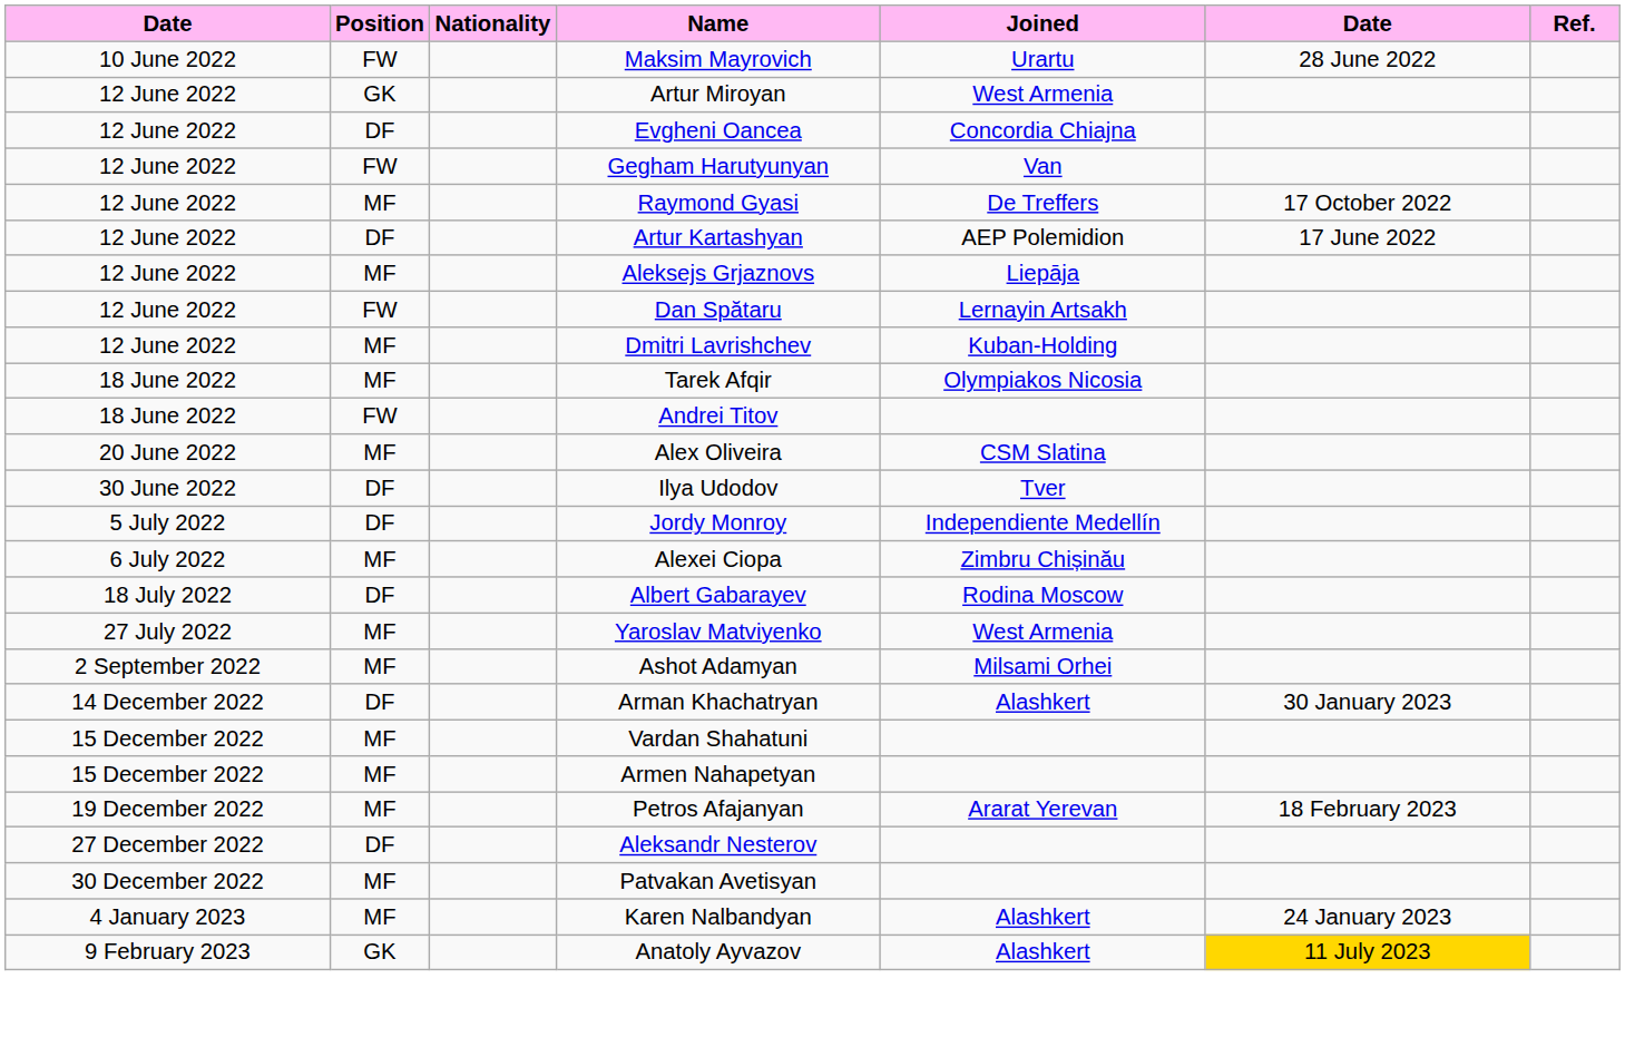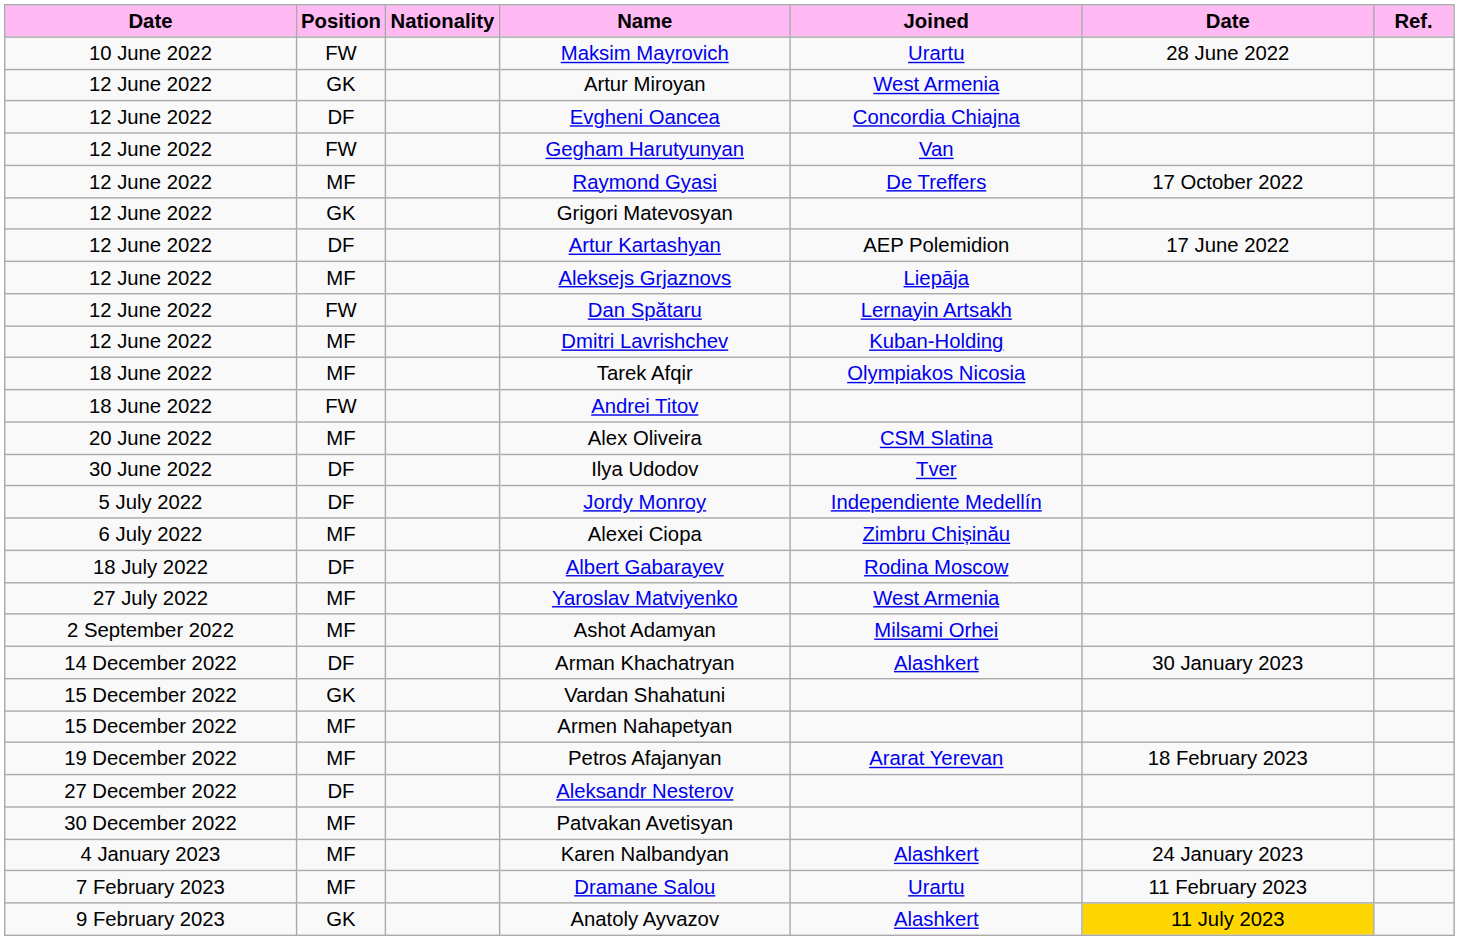+ row: 12 June 2022 | GK | Grigori Matevosyan
Vardan Shahatuni | Position: MF -> GK
+ row: 7 February 2023 | MF | Dramane Salou | Urartu | 11 February 2023
